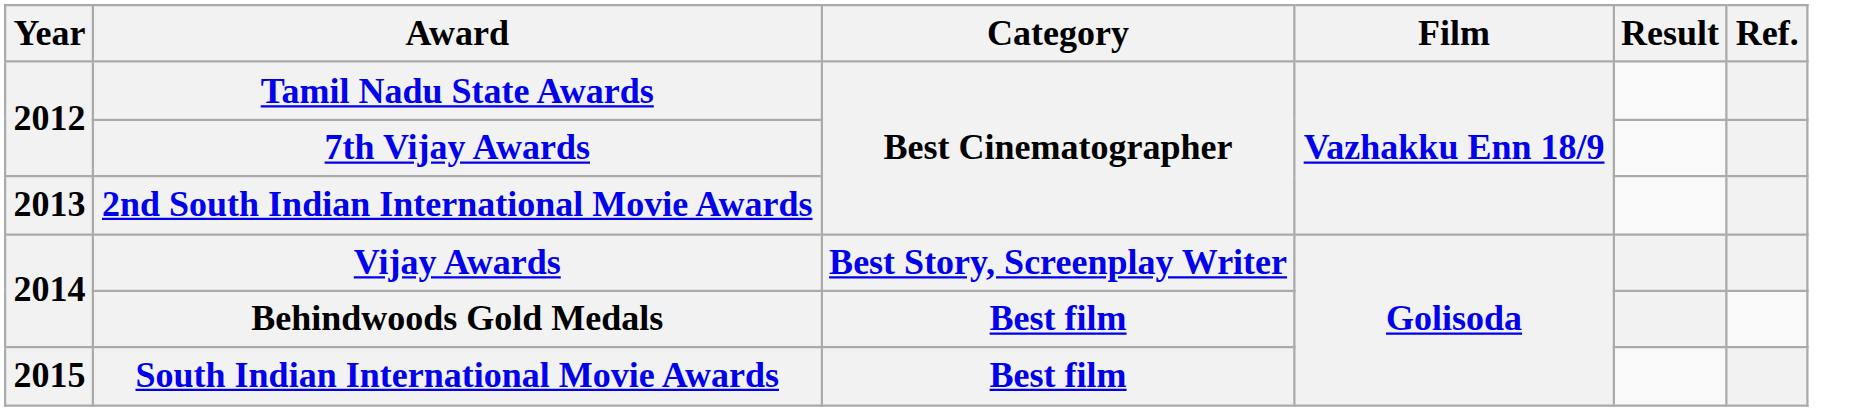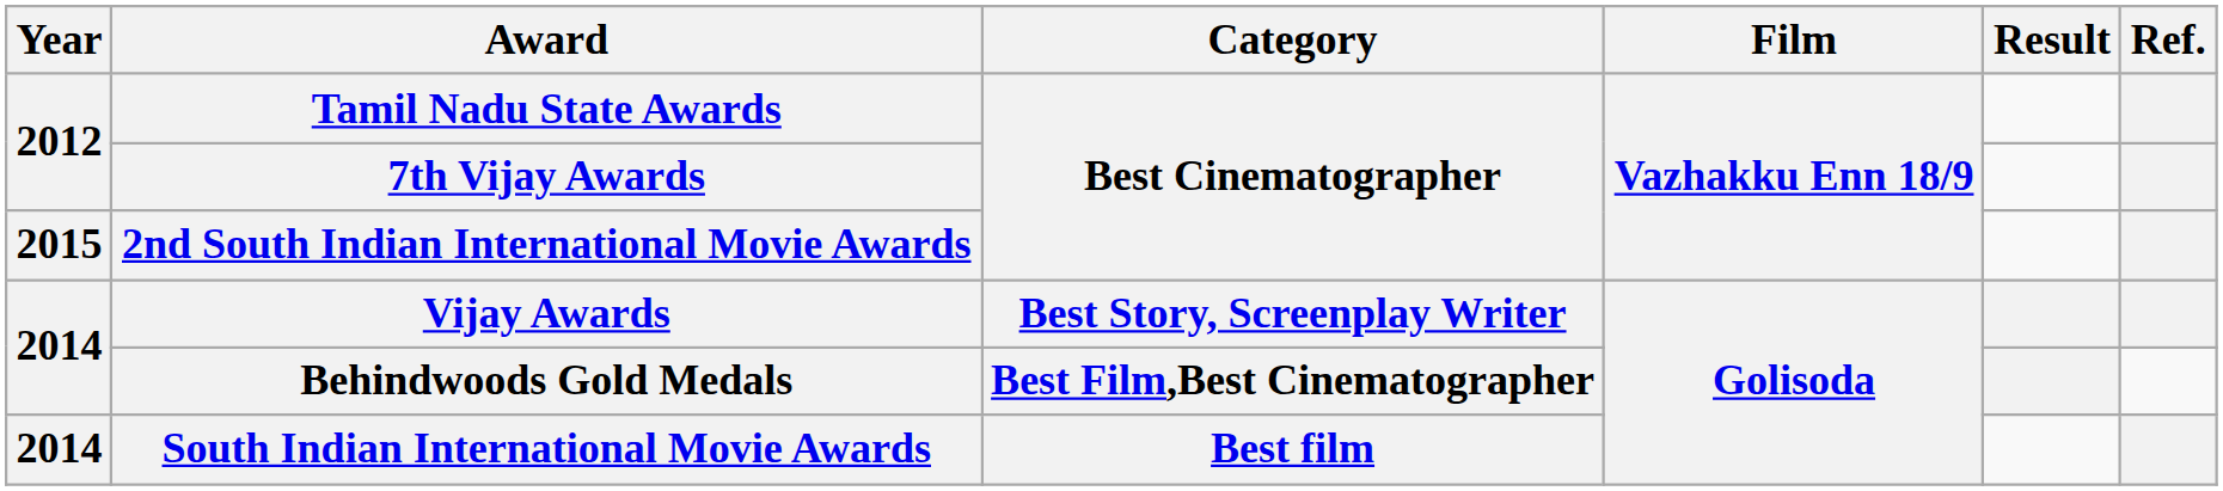2nd South Indian International Movie Awards | Year: 2013 -> 2015
Behindwoods Gold Medals | Category: Best film -> Best Film,Best Cinematographer
South Indian International Movie Awards | Year: 2015 -> 2014
